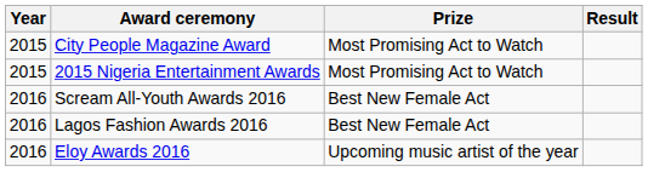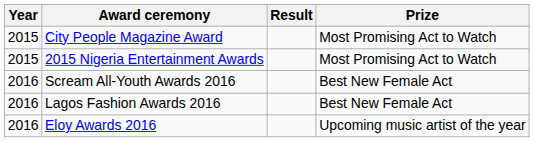columns swapped: Prize <-> Result
